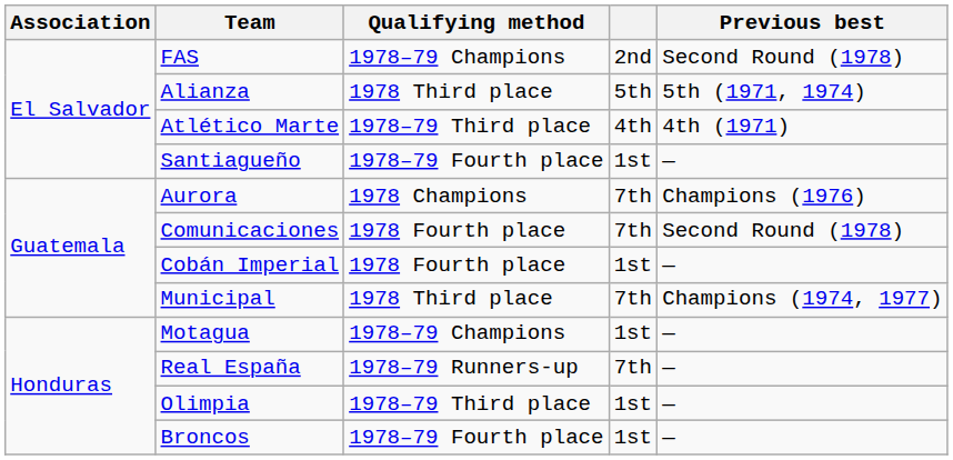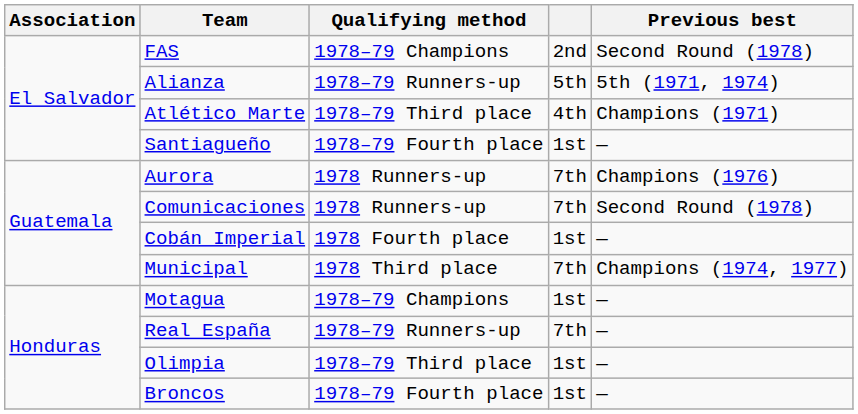Alianza | Qualifying method: 1978 Third place -> 1978–79 Runners-up
Atlético Marte | Previous best: 4th (1971) -> Champions (1971)
Aurora | Qualifying method: 1978 Champions -> 1978 Runners-up
Comunicaciones | Qualifying method: 1978 Fourth place -> 1978 Runners-up
